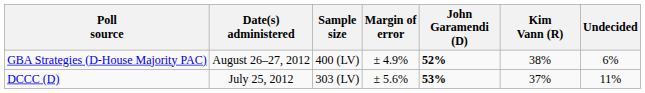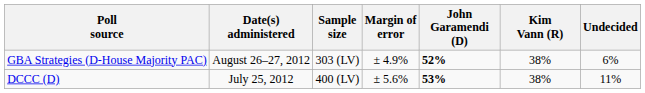GBA Strategies (D-House Majority PAC) | Sample size: 400 (LV) -> 303 (LV)
DCCC (D) | Sample size: 303 (LV) -> 400 (LV)
DCCC (D) | Kim Vann (R): 37% -> 38%
